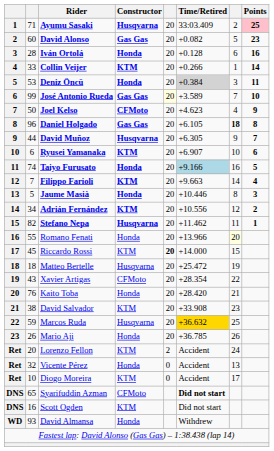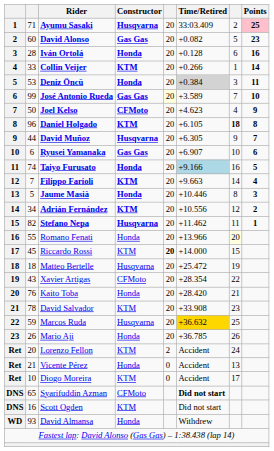Daniel Holgado | Constructor: Gas Gas -> KTM
Ryusei Yamanaka | Constructor: KTM -> Gas Gas
David Salvador | column 2: 38 -> 78
Vicente Pérez | column 2: 32 -> 21
